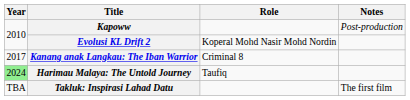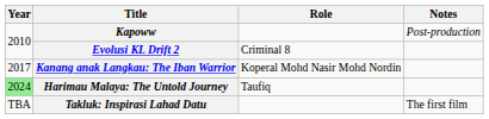Evolusi KL Drift 2 | Role: Koperal Mohd Nasir Mohd Nordin -> Criminal 8
Kanang anak Langkau: The Iban Warrior | Role: Criminal 8 -> Koperal Mohd Nasir Mohd Nordin
